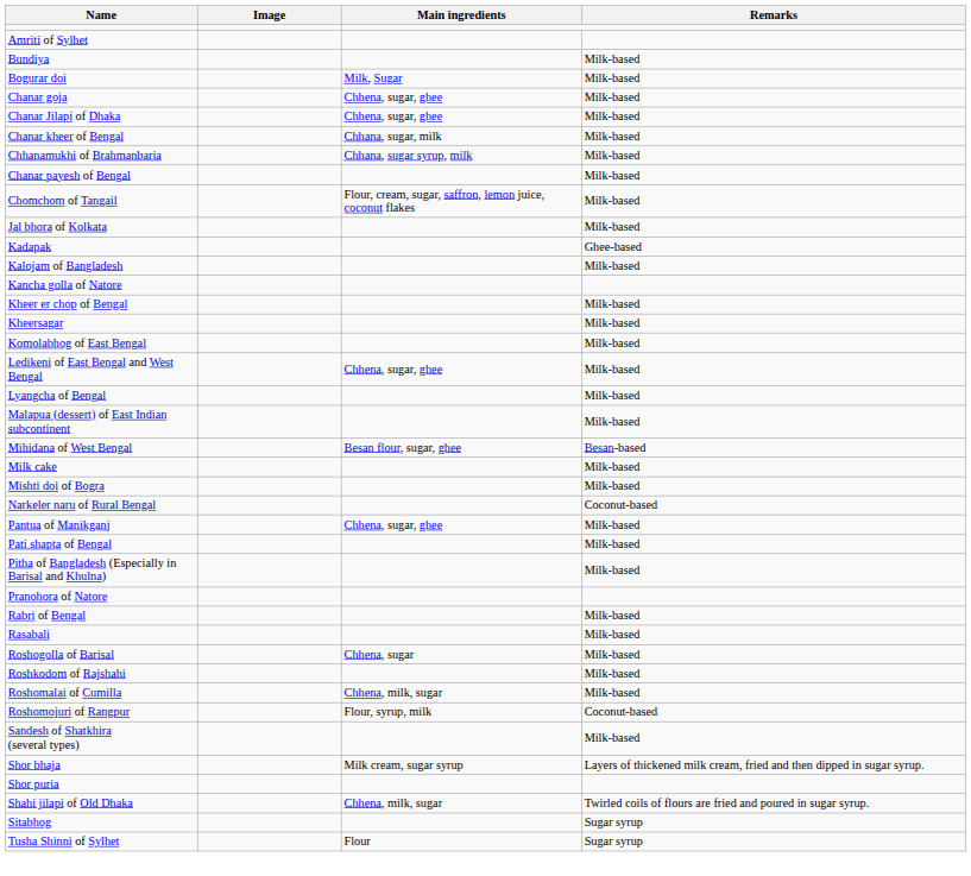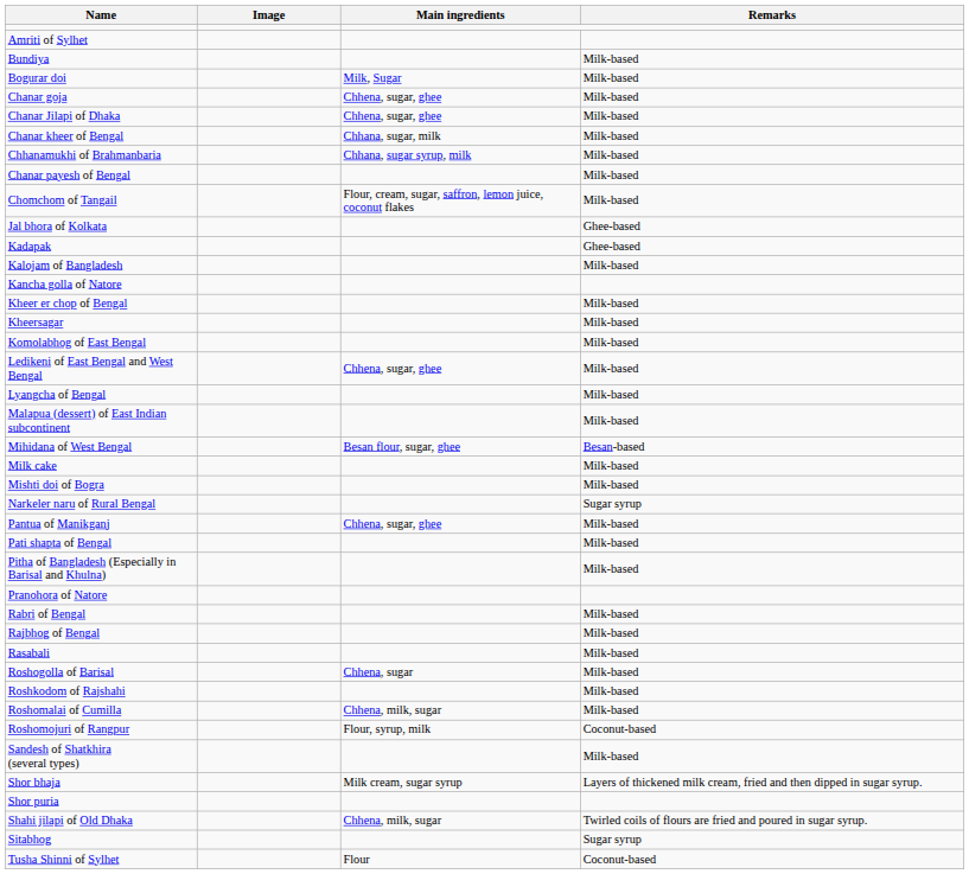Jal bhora of Kolkata | Remarks: Milk-based -> Ghee-based
Narkeler naru of Rural Bengal | Remarks: Coconut-based -> Sugar syrup
+ row: Rajbhog of Bengal | Milk-based
Tusha Shinni of Sylhet | Remarks: Sugar syrup -> Coconut-based
